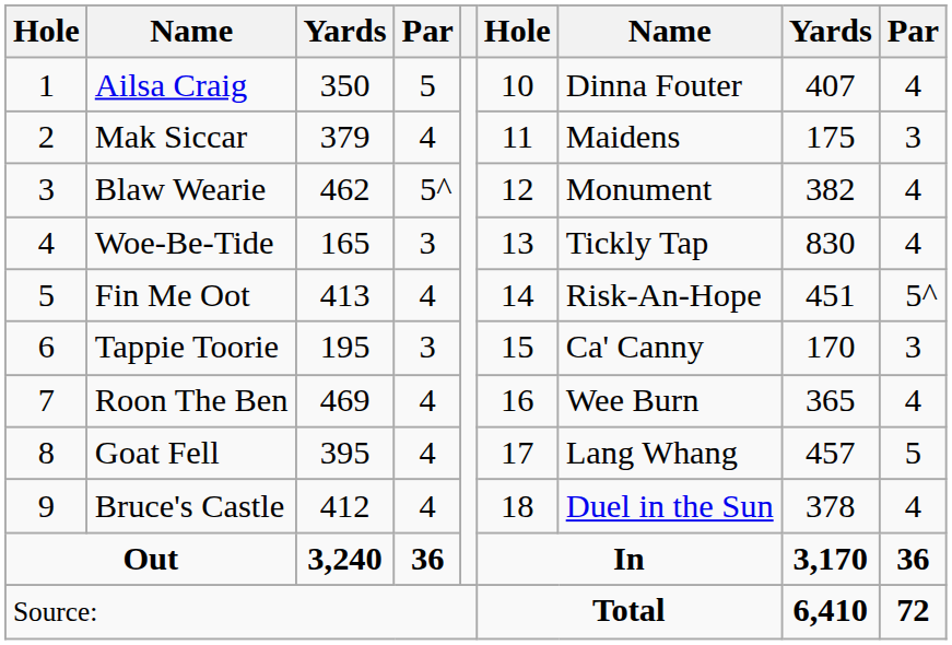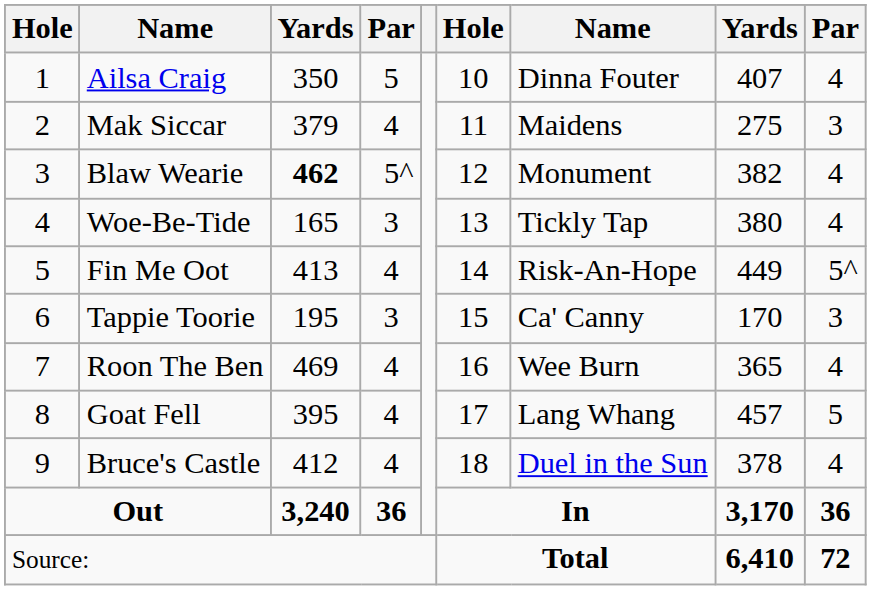Mak Siccar | column 8: 175 -> 275
Blaw Wearie | column 3: normal -> bold
Woe-Be-Tide | column 8: 830 -> 380
Fin Me Oot | column 8: 451 -> 449
